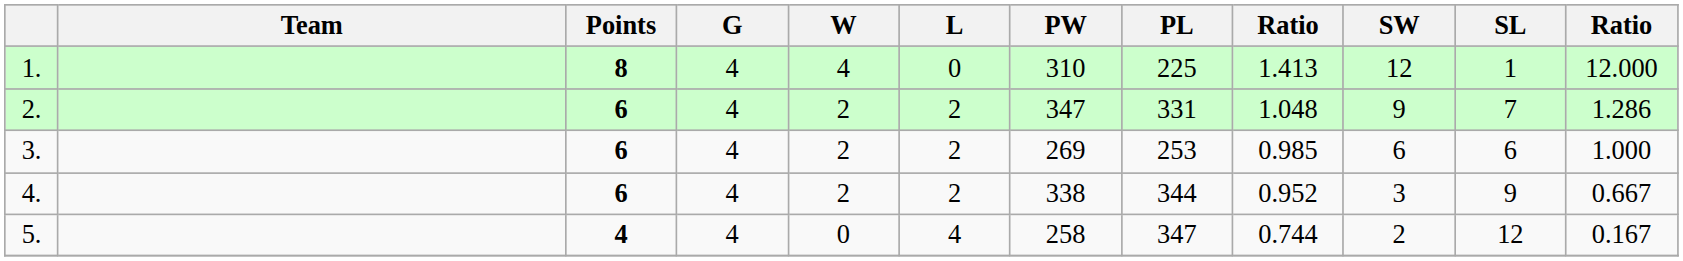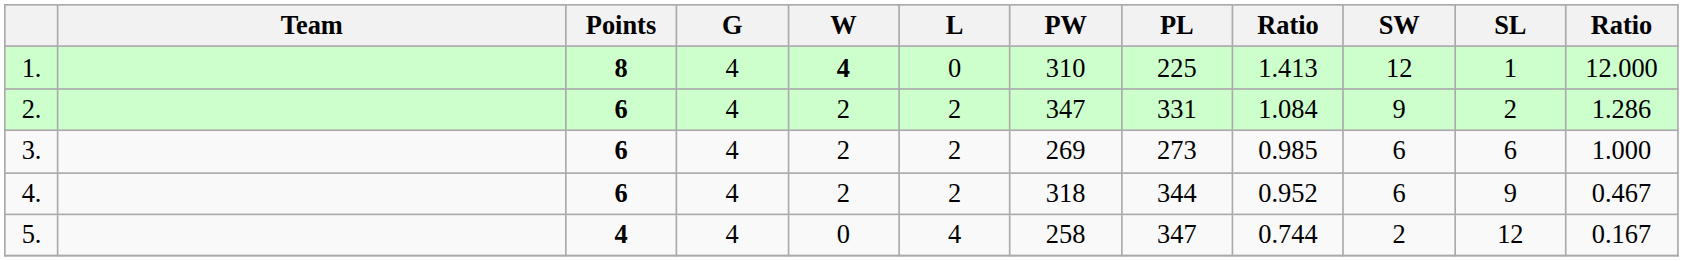1. | W: normal -> bold
2. | column 9: 1.048 -> 1.084
2. | SL: 7 -> 2
3. | PL: 253 -> 273
4. | PW: 338 -> 318
4. | SW: 3 -> 6
4. | column 12: 0.667 -> 0.467
